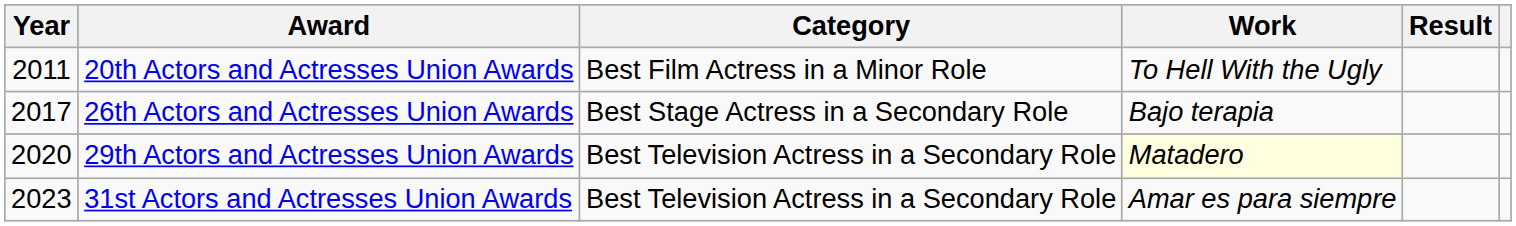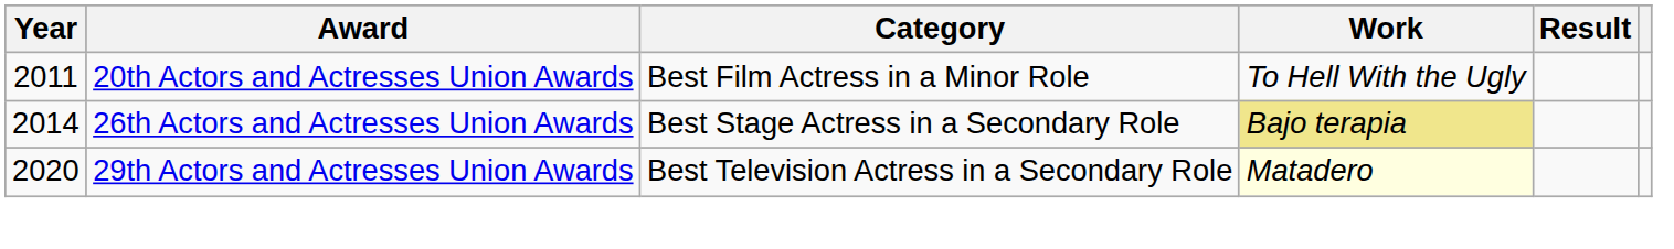26th Actors and Actresses Union Awards | Year: 2017 -> 2014
26th Actors and Actresses Union Awards | Work: no background -> khaki background
- row: 2023 | 31st Actors and Actresses Union Awards | Best Television Actress in a Secondary Role | Amar es para siempre
